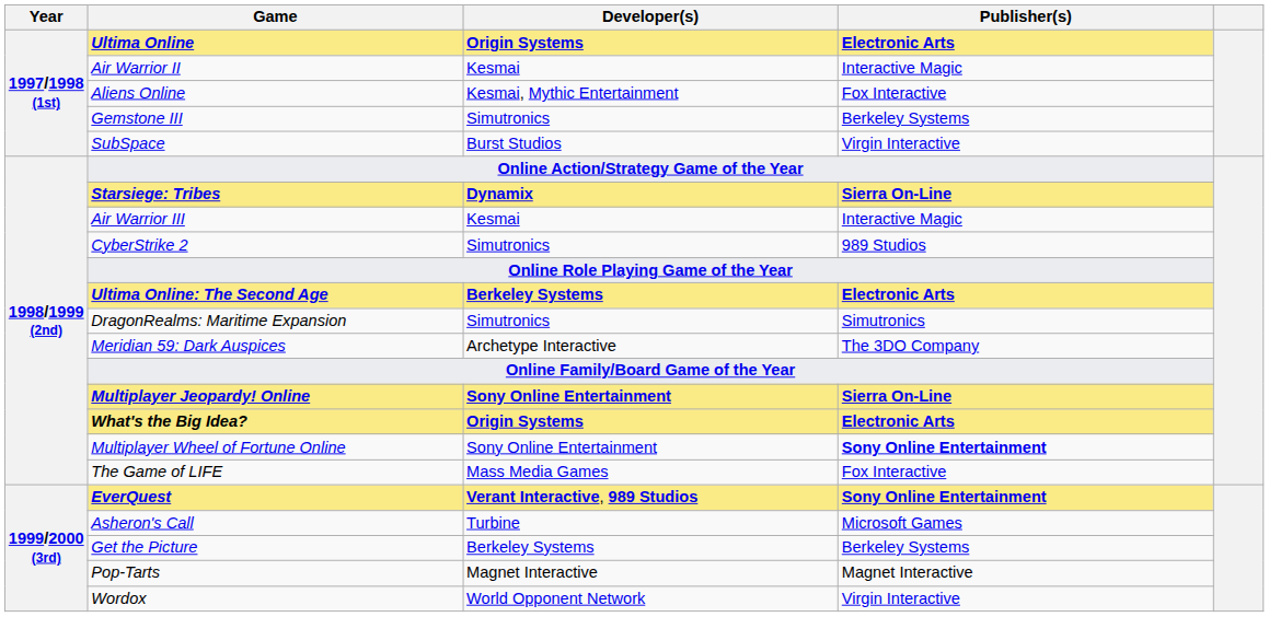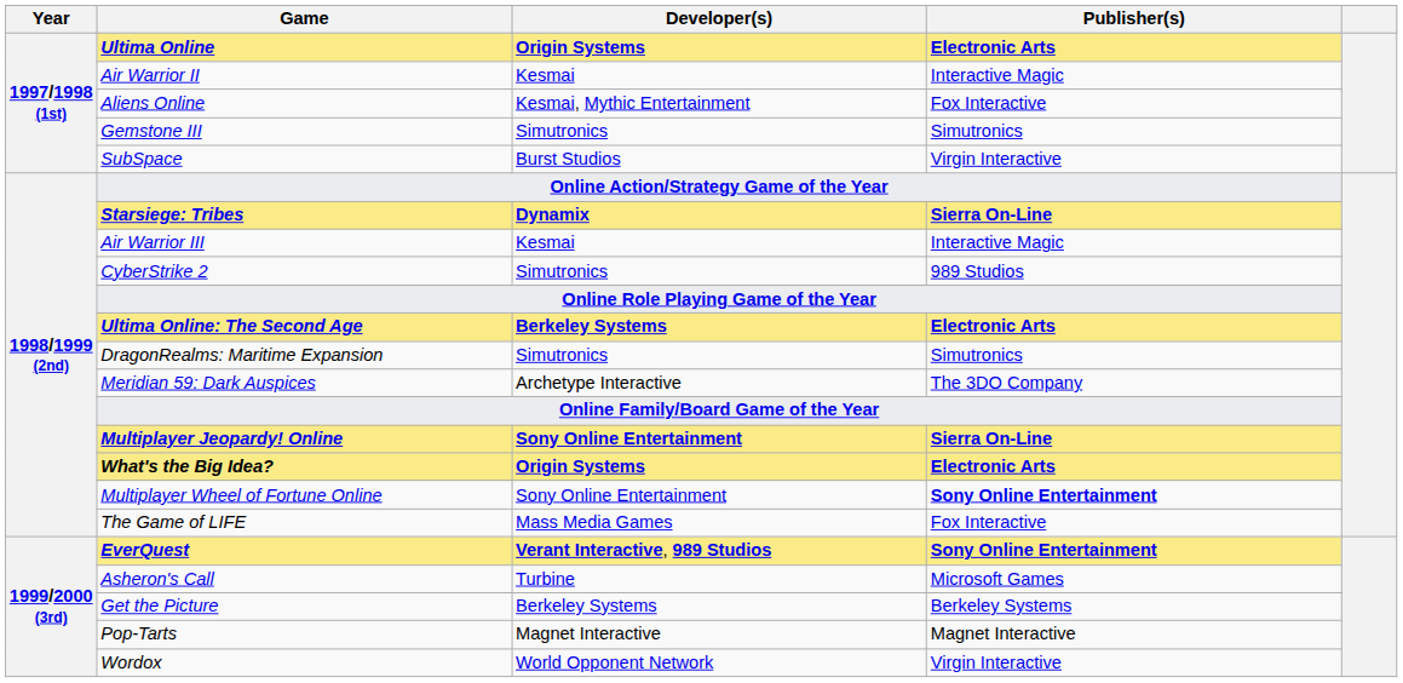Gemstone III | Publisher(s): Berkeley Systems -> Simutronics
